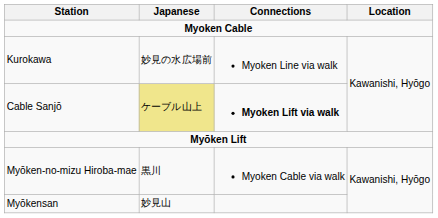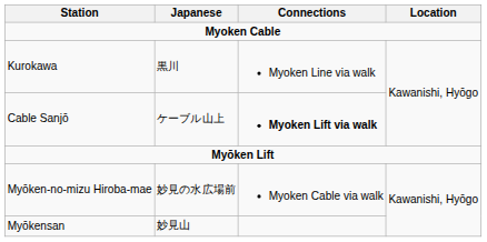Kurokawa | Japanese: 妙見の水広場前 -> 黒川
Cable Sanjō | Japanese: khaki background -> no background
Myōken-no-mizu Hiroba-mae | Japanese: 黒川 -> 妙見の水広場前
